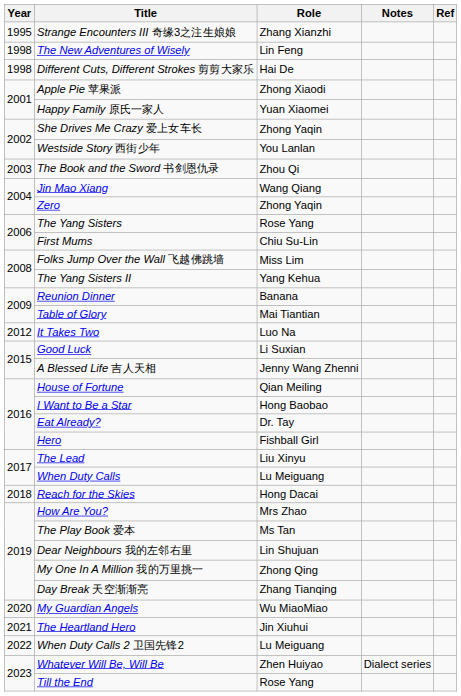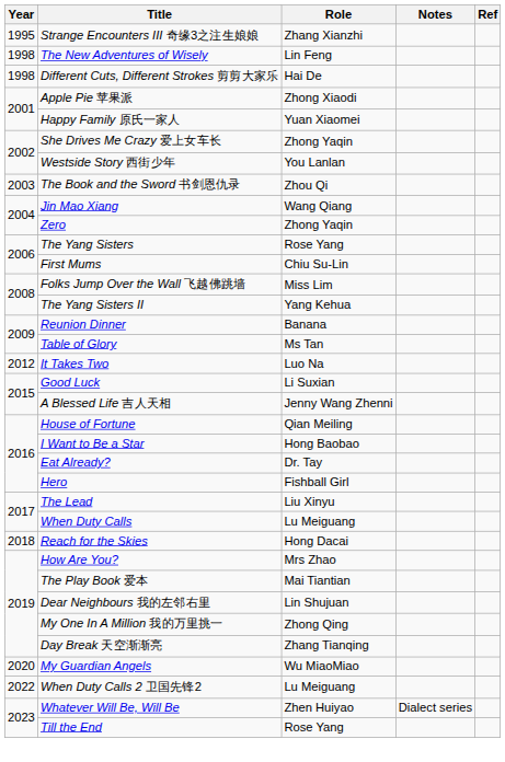Table of Glory | Role: Mai Tiantian -> Ms Tan
The Play Book 爱本 | Role: Ms Tan -> Mai Tiantian
- row: 2021 | The Heartland Hero | Jin Xiuhui
